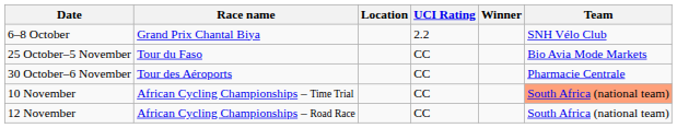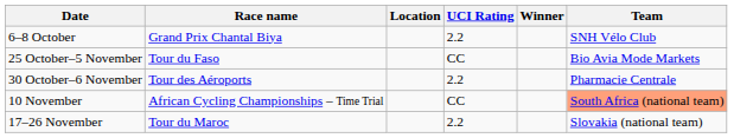30 October–6 November | UCI Rating: CC -> 2.2
- row: 12 November | African Cycling Championships – Road Race | CC | South Africa (national team)
+ row: 17–26 November | Tour du Maroc | 2.2 | Slovakia (national team)
